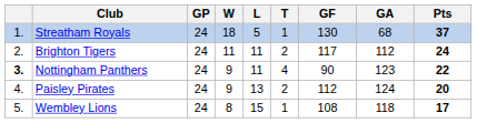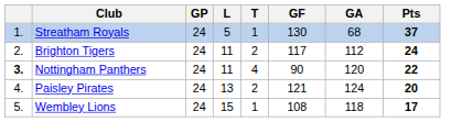- column: W | 18 | 11 | 9 | 9 | 8
Nottingham Panthers | GA: 123 -> 120
Paisley Pirates | GF: 112 -> 121
